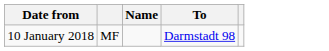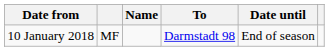+ column: Date until | End of season
